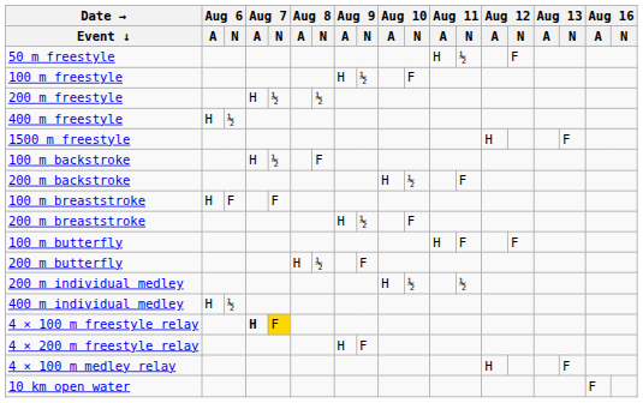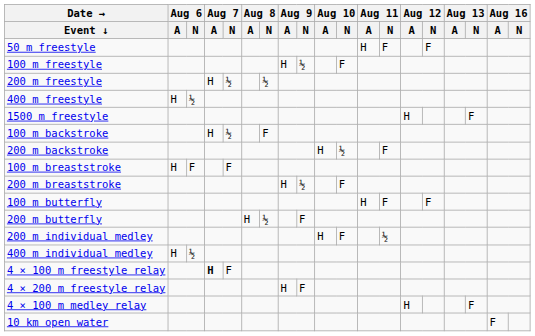50 m freestyle | Aug 11 / N: ½ -> F
200 m individual medley | Aug 10 / N: ½ -> F
4 × 100 m freestyle relay | Aug 7 / N: gold background -> no background
